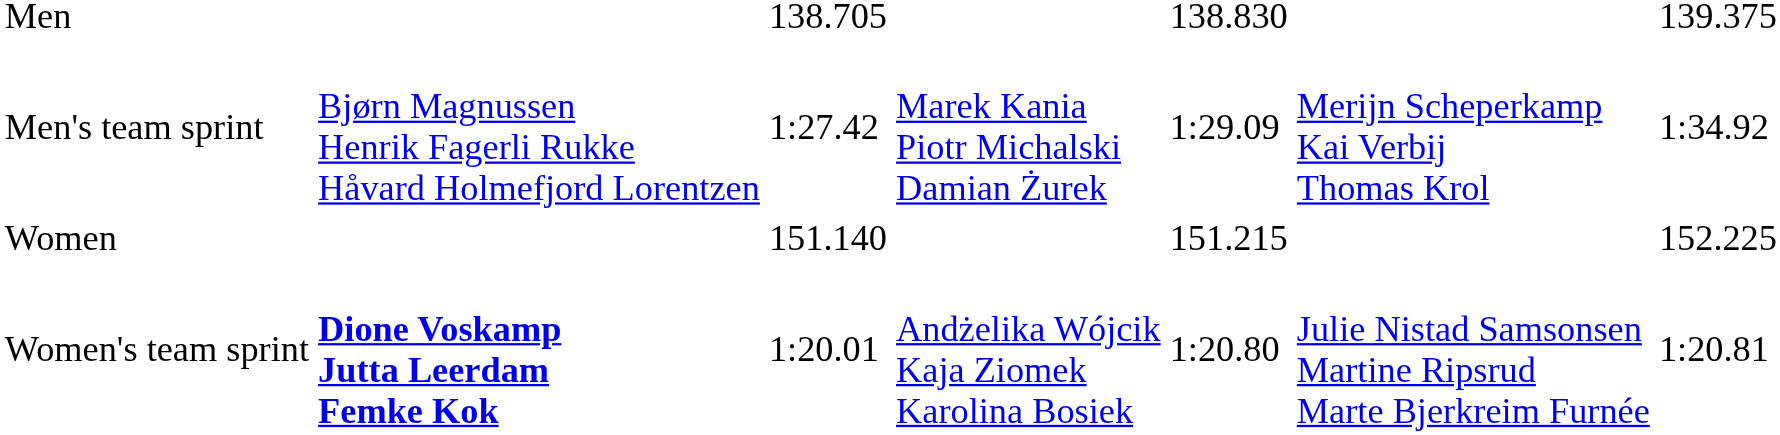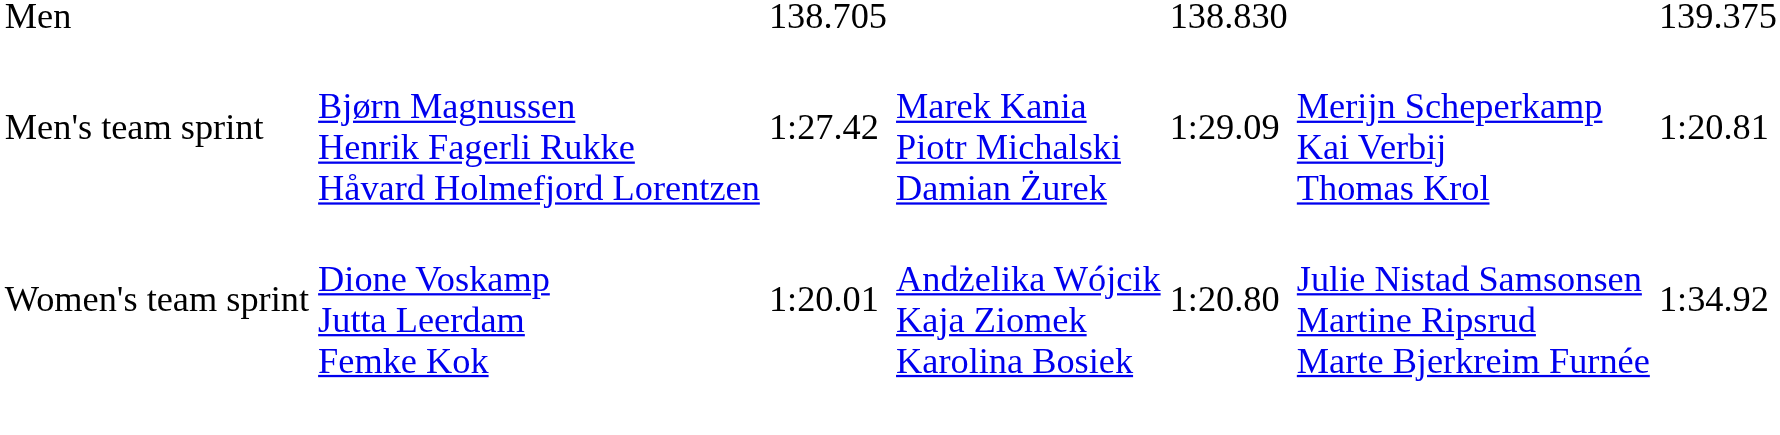Men's team sprint | column 7: 1:34.92 -> 1:20.81
- row: Women | 151.140 | 151.215 | 152.225
Women's team sprint | column 2: bold -> normal
Women's team sprint | column 7: 1:20.81 -> 1:34.92
